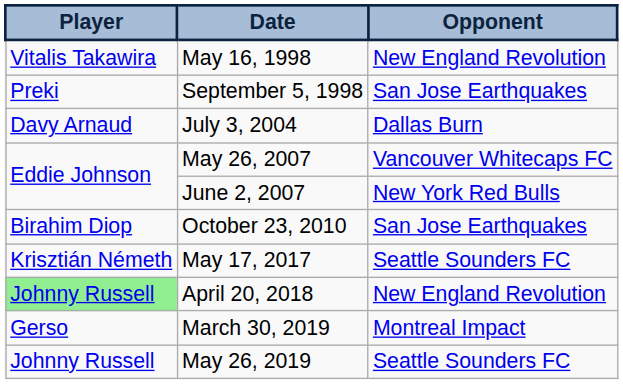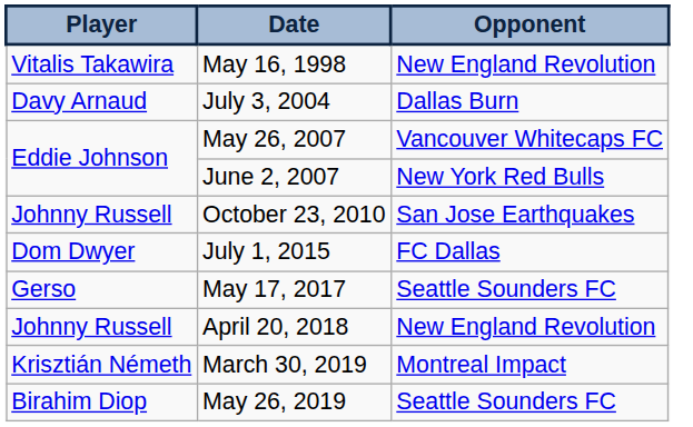- row: Preki | September 5, 1998 | San Jose Earthquakes
October 23, 2010 | Player: Birahim Diop -> Johnny Russell
+ row: Dom Dwyer | July 1, 2015 | FC Dallas
May 17, 2017 | Player: Krisztián Németh -> Gerso
April 20, 2018 | Player: lightgreen background -> no background
March 30, 2019 | Player: Gerso -> Krisztián Németh
May 26, 2019 | Player: Johnny Russell -> Birahim Diop
